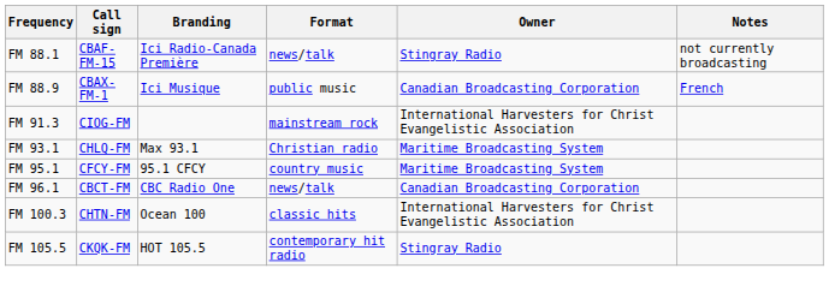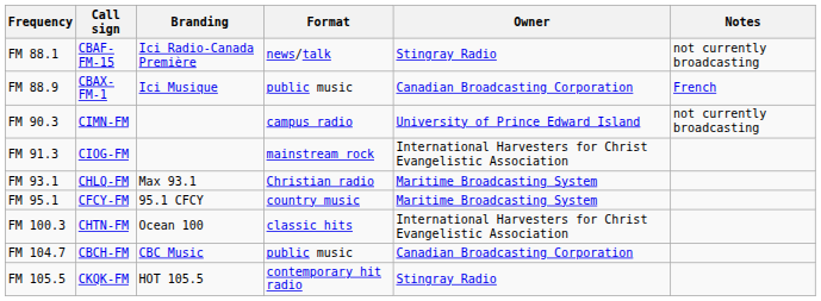+ row: FM 90.3 | CIMN-FM | campus radio | University of Prince Edward Island | not currently broadcasting
- row: FM 96.1 | CBCT-FM | CBC Radio One | news/talk | Canadian Broadcasting Corporation
+ row: FM 104.7 | CBCH-FM | CBC Music | public music | Canadian Broadcasting Corporation
